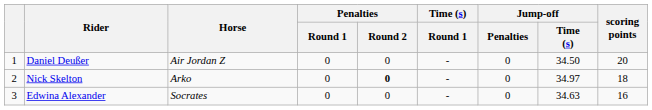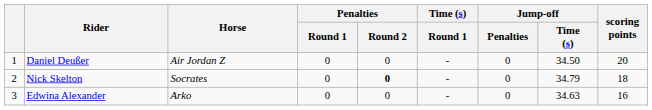Nick Skelton | Horse: Arko -> Socrates
Nick Skelton | Jump-off / Time (s): 34.97 -> 34.79
Edwina Alexander | Horse: Socrates -> Arko
